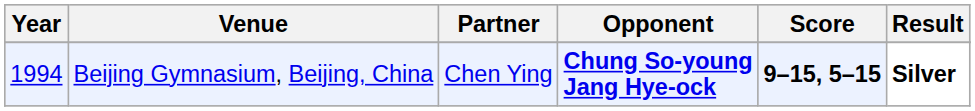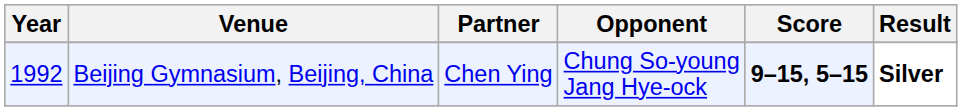Beijing Gymnasium, Beijing, China | Year: 1994 -> 1992
Beijing Gymnasium, Beijing, China | Opponent: bold -> normal
